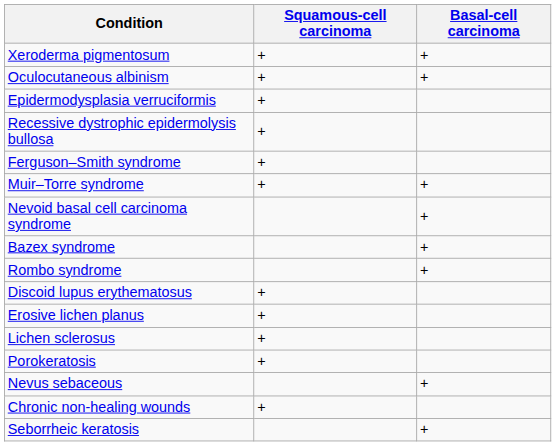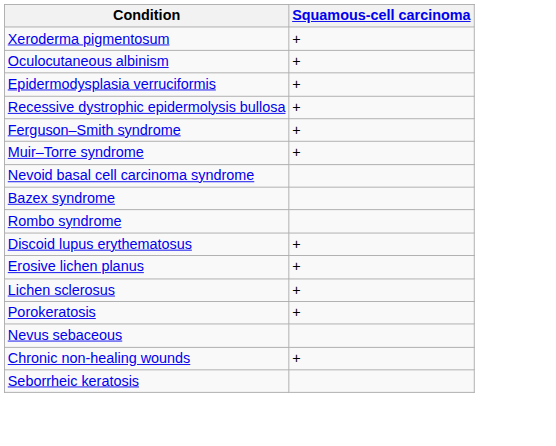- column: Basal-cell carcinoma | + | + | + | + | + | + | + | +
